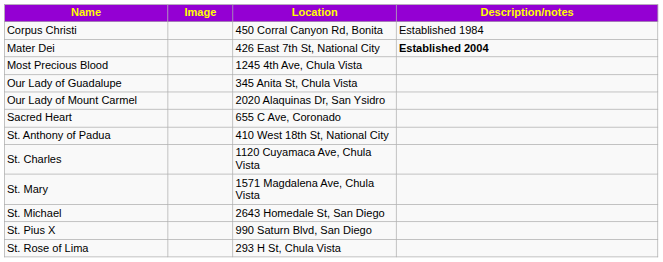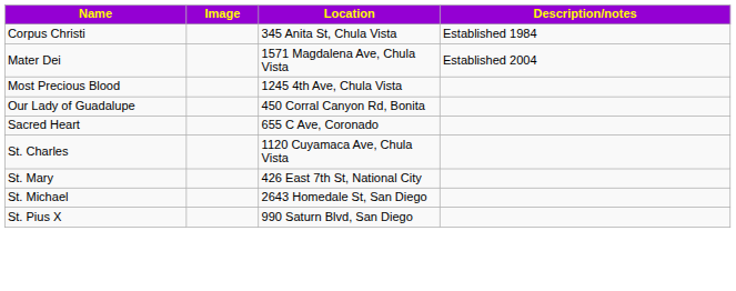Corpus Christi | Location: 450 Corral Canyon Rd, Bonita -> 345 Anita St, Chula Vista
Mater Dei | Location: 426 East 7th St, National City -> 1571 Magdalena Ave, Chula Vista
Mater Dei | Description/notes: bold -> normal
Our Lady of Guadalupe | Location: 345 Anita St, Chula Vista -> 450 Corral Canyon Rd, Bonita
- row: Our Lady of Mount Carmel | 2020 Alaquinas Dr, San Ysidro
- row: St. Anthony of Padua | 410 West 18th St, National City
St. Mary | Location: 1571 Magdalena Ave, Chula Vista -> 426 East 7th St, National City
- row: St. Rose of Lima | 293 H St, Chula Vista
